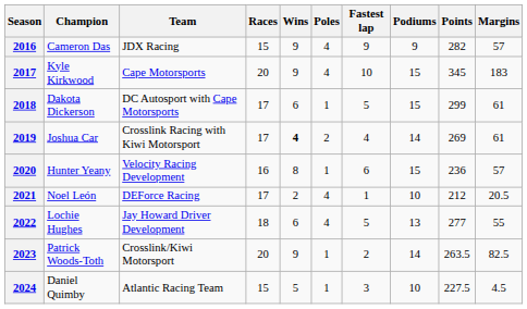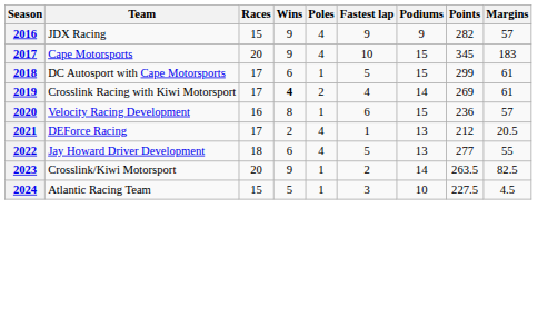- column: Champion | Cameron Das | Kyle Kirkwood | Dakota Dickerson | Joshua Car | Hunter Yeany | Noel León | Lochie Hughes | Patrick Woods-Toth | Daniel Quimby
2021 | Podiums: 10 -> 13
